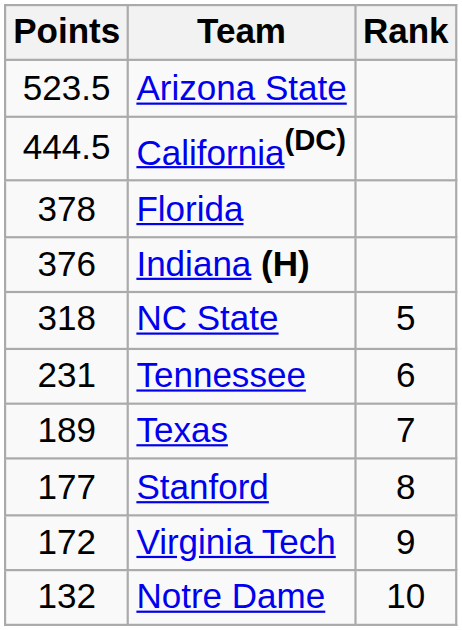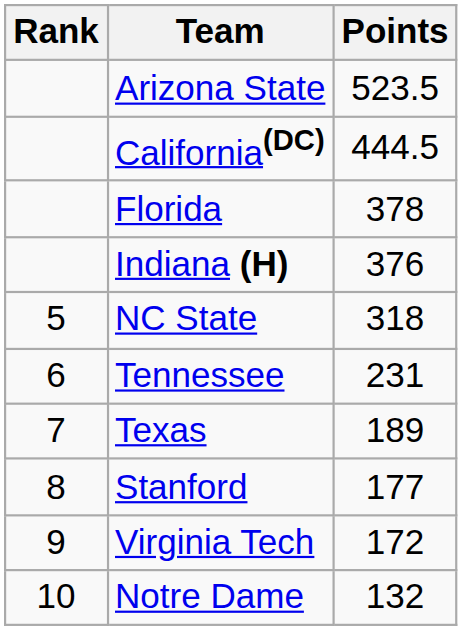columns swapped: Rank <-> Points
